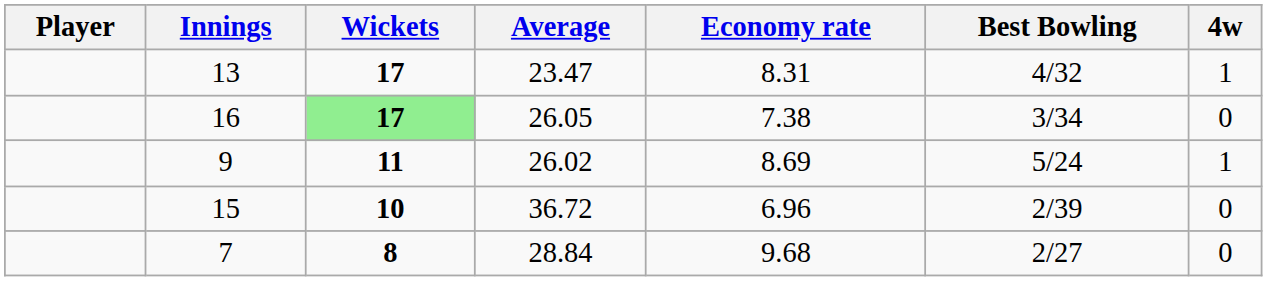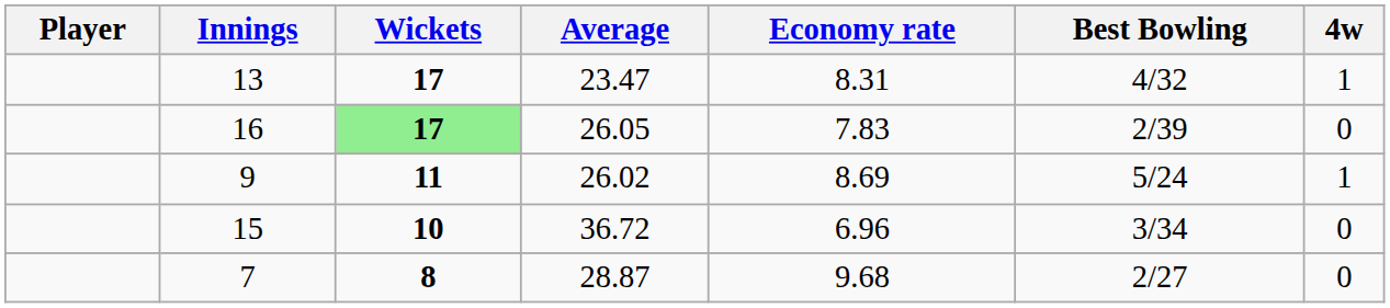16 | Economy rate: 7.38 -> 7.83
16 | Best Bowling: 3/34 -> 2/39
15 | Best Bowling: 2/39 -> 3/34
7 | Average: 28.84 -> 28.87
